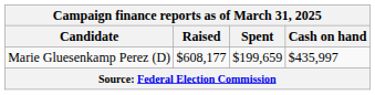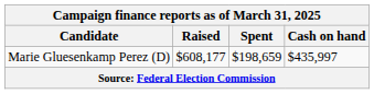Marie Gluesenkamp Perez (D) | Spent: $199,659 -> $198,659
